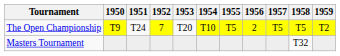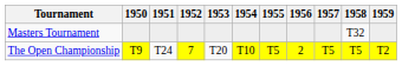rows swapped: Masters Tournament <-> The Open Championship
